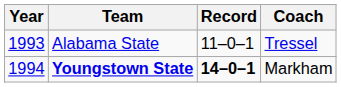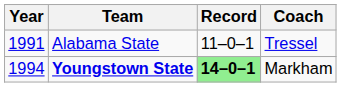Alabama State | Year: 1993 -> 1991
Youngstown State | Record: no background -> lightgreen background
